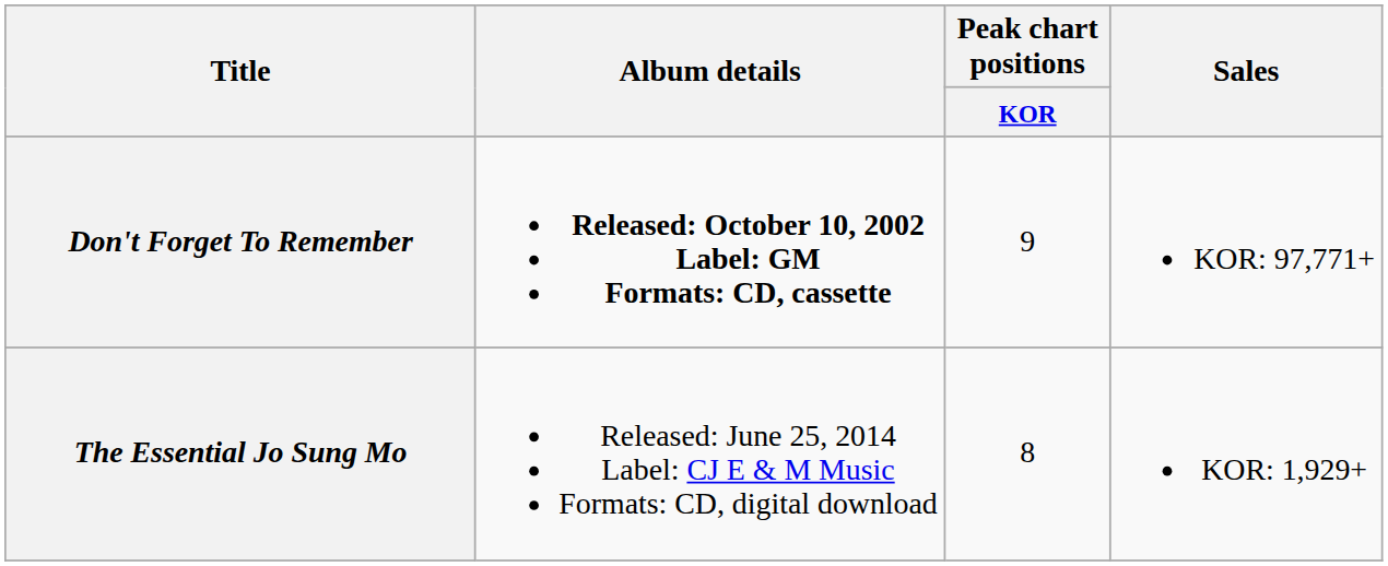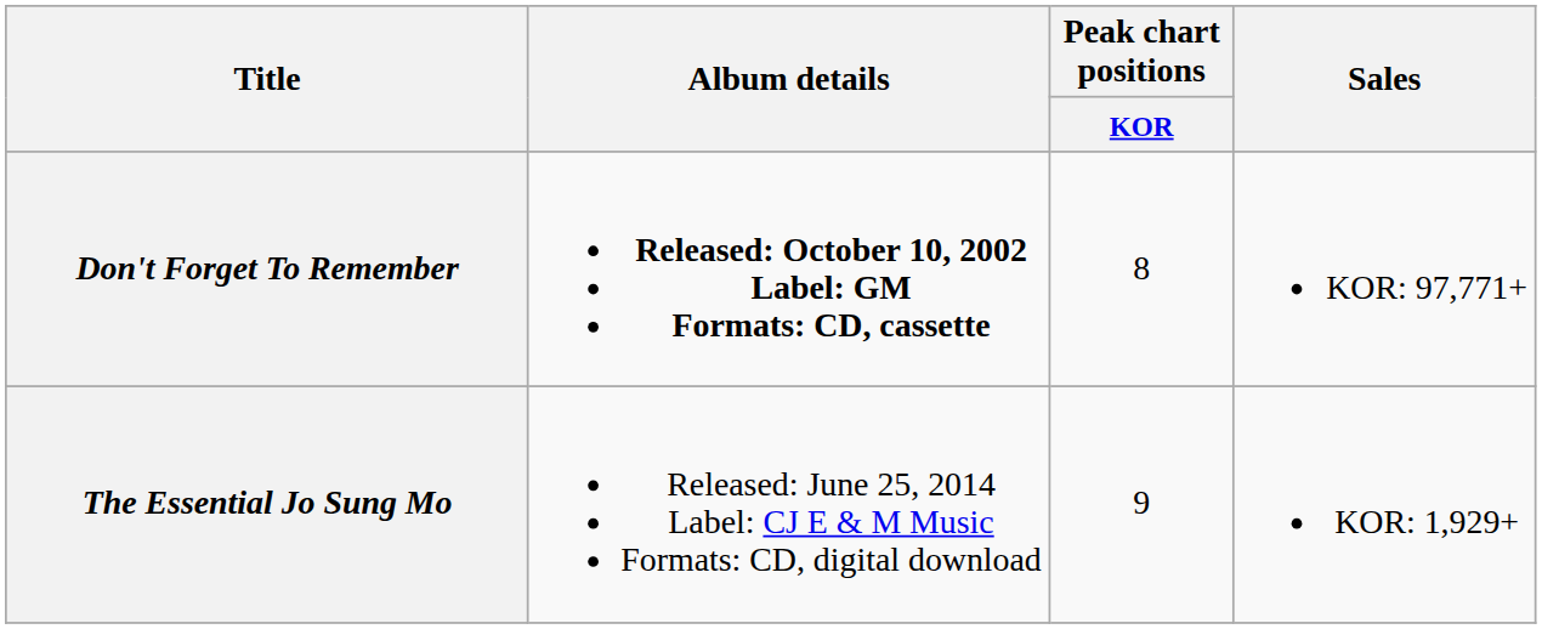Don't Forget To Remember | Peak chart positions / KOR: 9 -> 8
The Essential Jo Sung Mo | Peak chart positions / KOR: 8 -> 9
